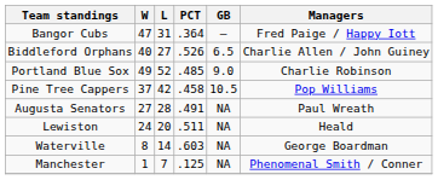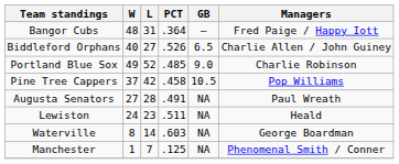Bangor Cubs | W: 47 -> 48
Lewiston | L: 20 -> 23
